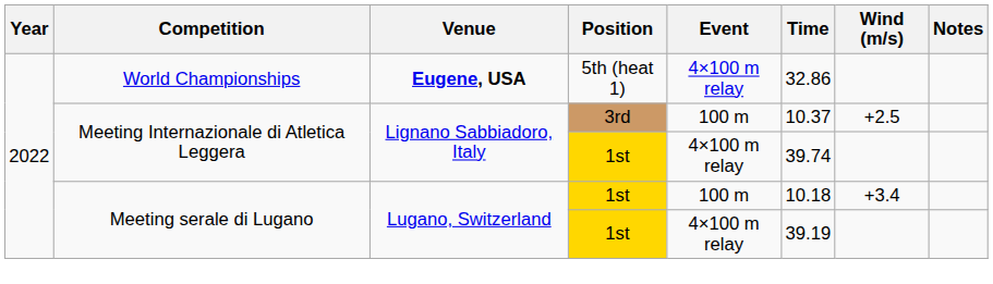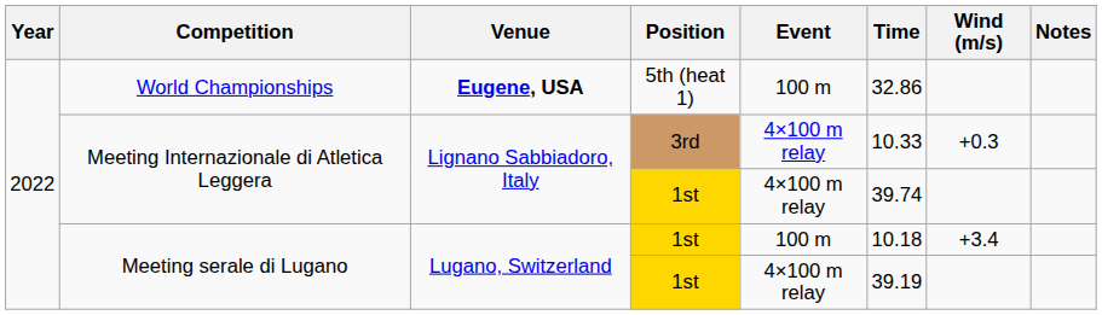World Championships | Event: 4×100 m relay -> 100 m
Meeting Internazionale di Atletica Leggera / 3rd | Event: 100 m -> 4×100 m relay
Meeting Internazionale di Atletica Leggera / 3rd | Time: 10.37 -> 10.33
Meeting Internazionale di Atletica Leggera / 3rd | Wind (m/s): +2.5 -> +0.3
